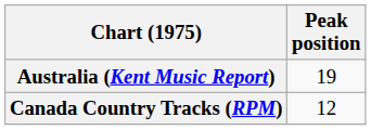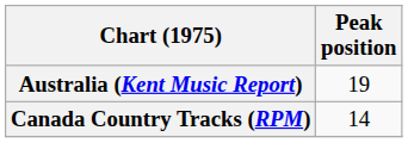Canada Country Tracks (RPM) | Peak position: 12 -> 14
